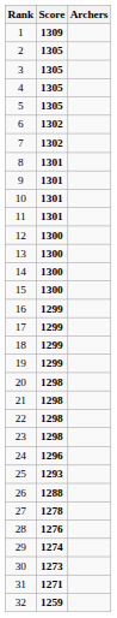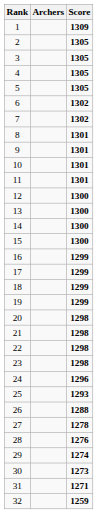columns swapped: Archers <-> Score
